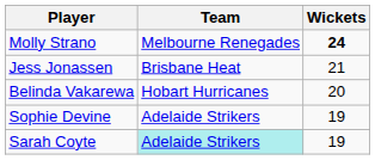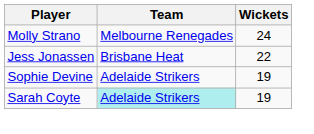Molly Strano | Wickets: bold -> normal
Jess Jonassen | Wickets: 21 -> 22
- row: Belinda Vakarewa | Hobart Hurricanes | 20
